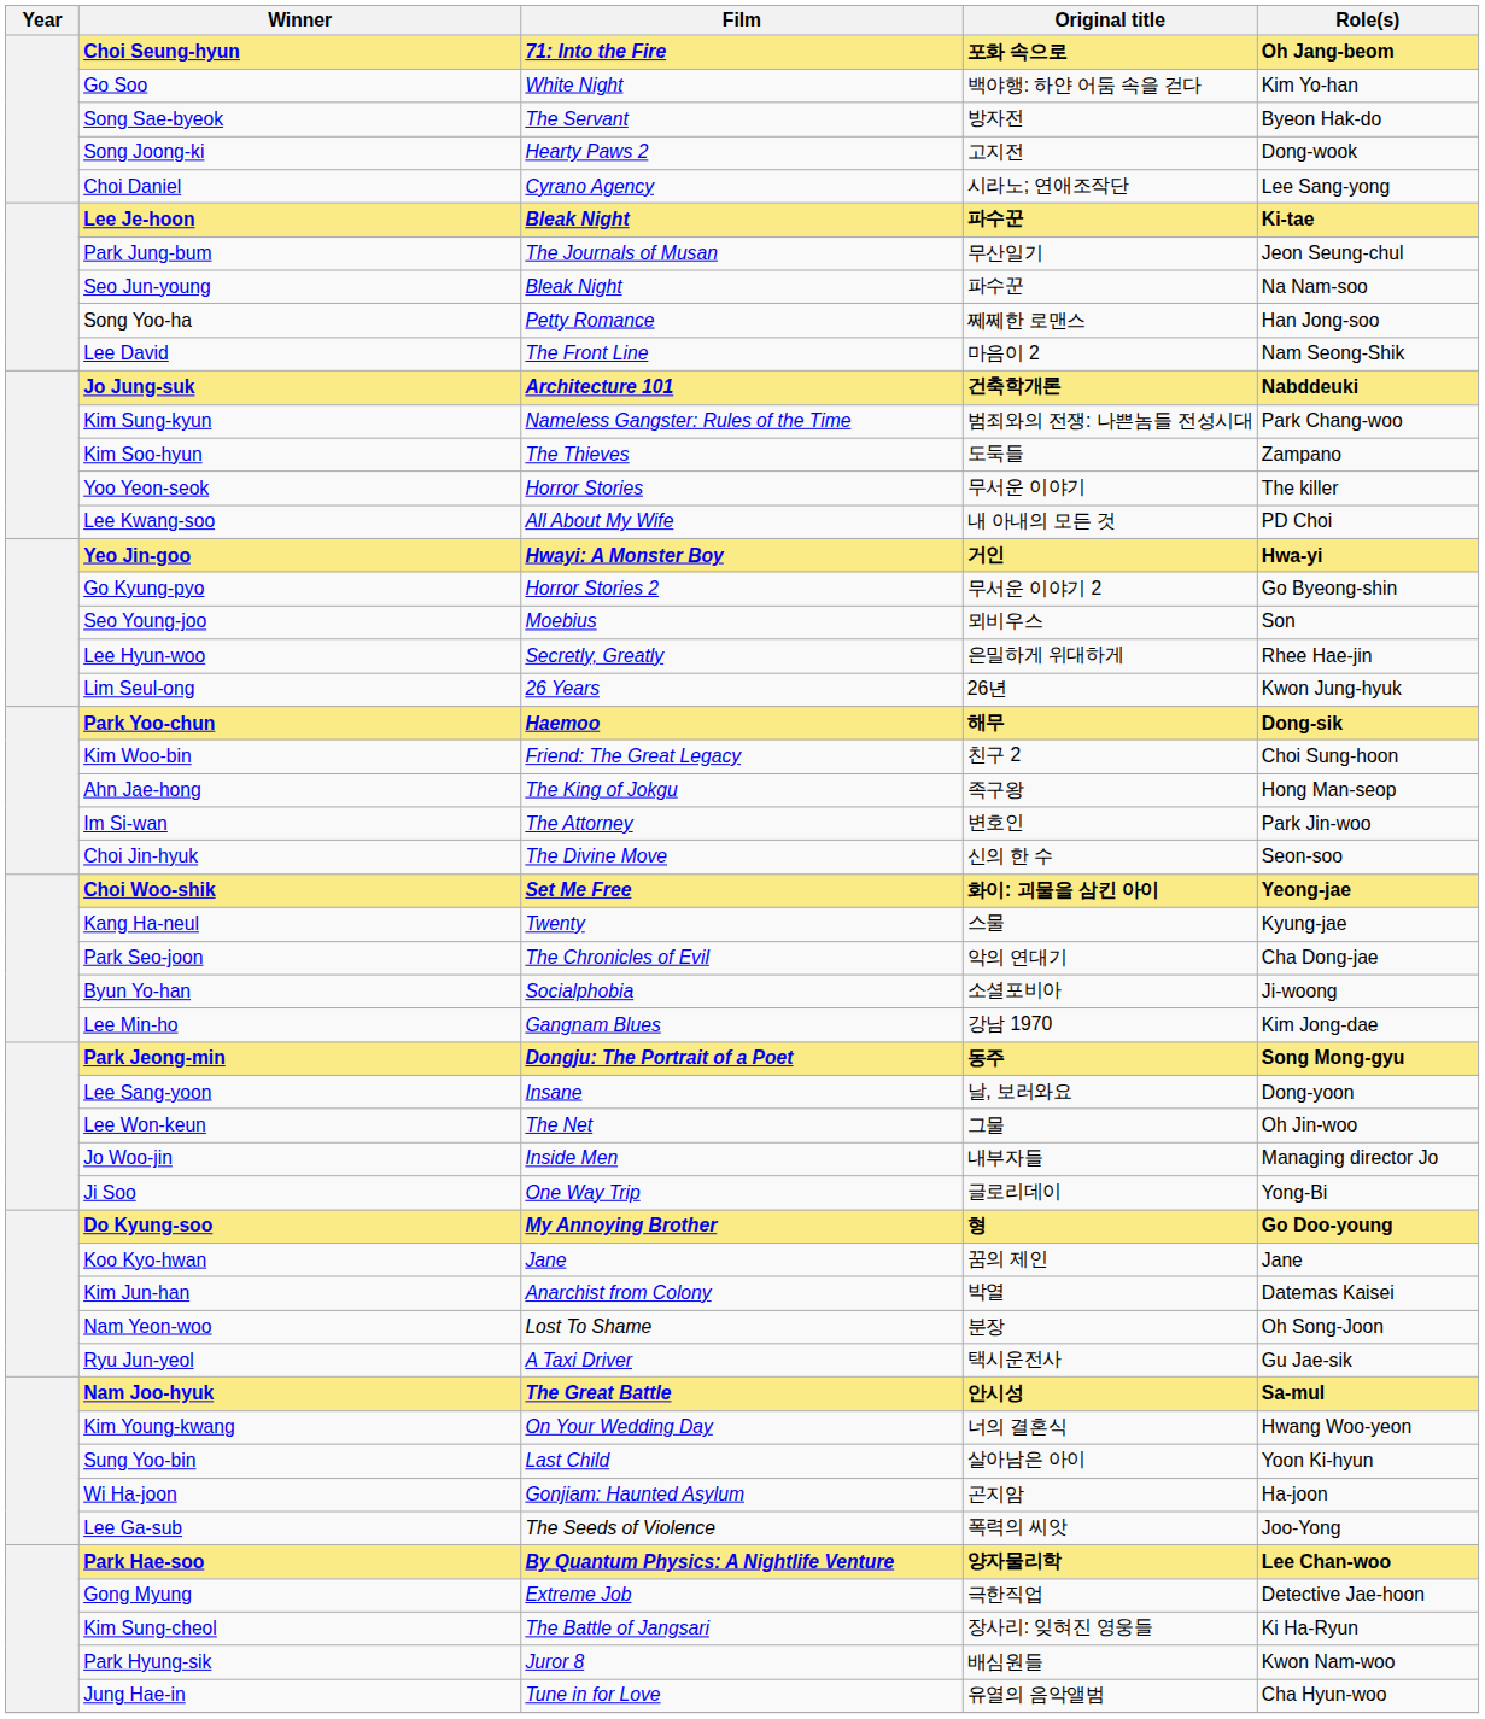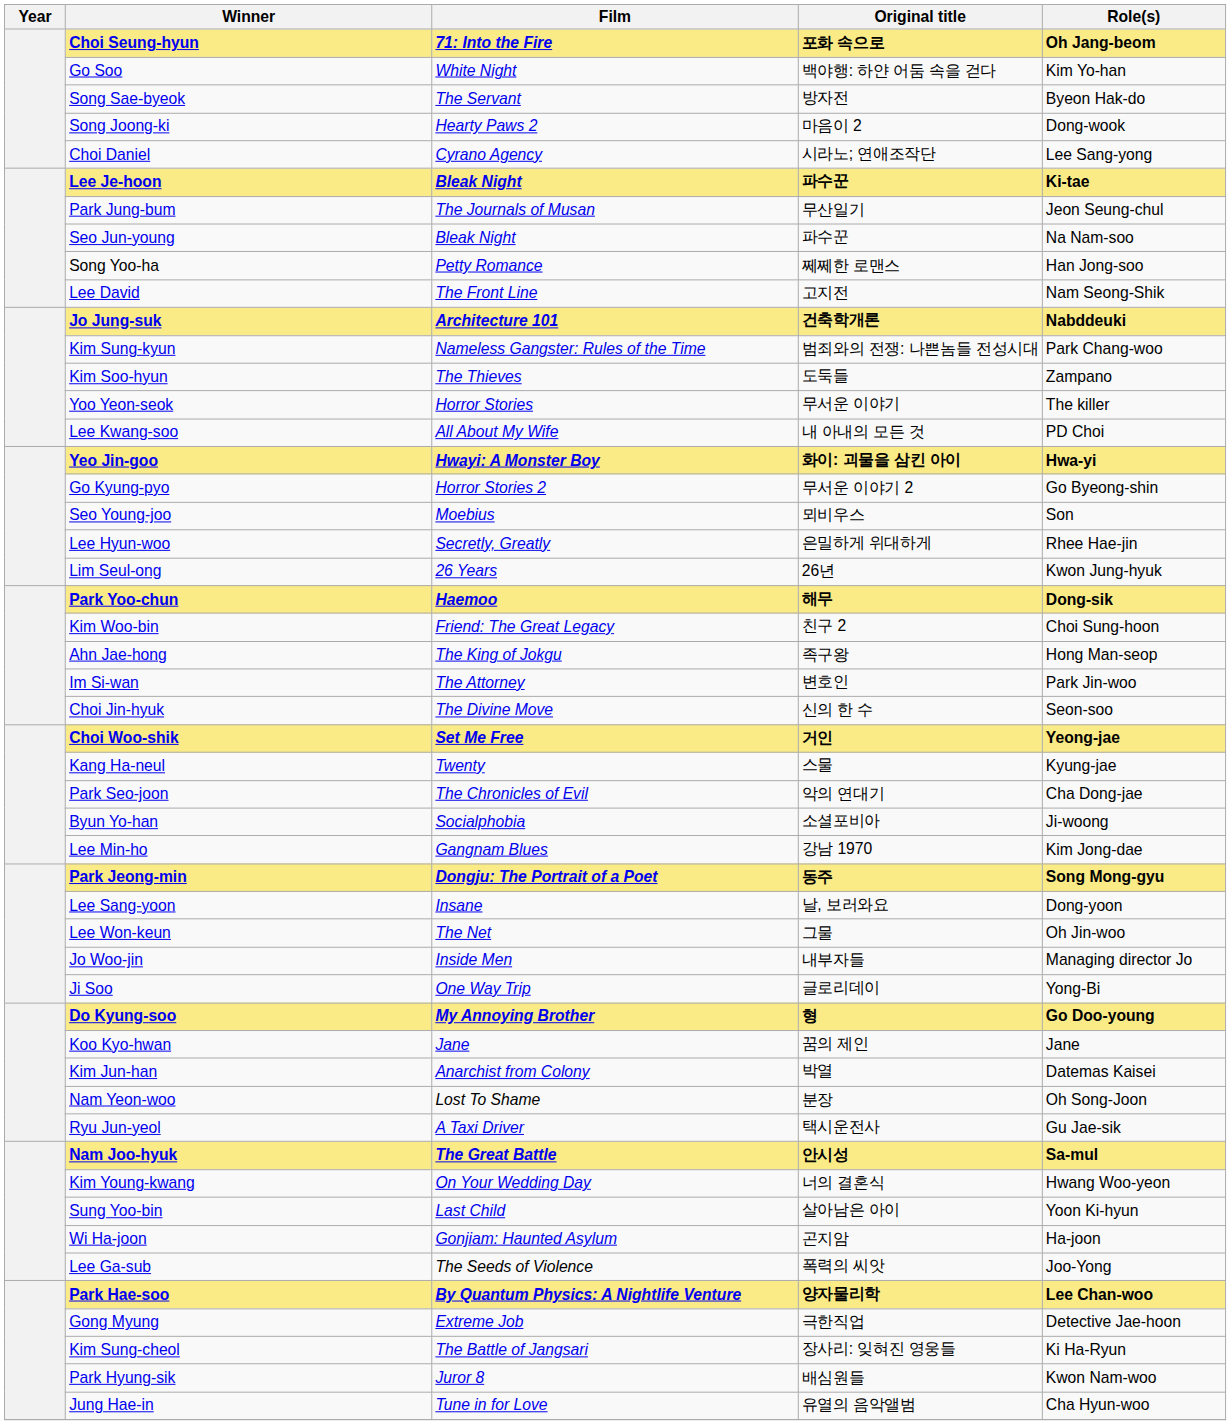Song Joong-ki | Original title: 고지전 -> 마음이 2
Lee David | Original title: 마음이 2 -> 고지전
Yeo Jin-goo | Original title: 거인 -> 화이: 괴물을 삼킨 아이
Choi Woo-shik | Original title: 화이: 괴물을 삼킨 아이 -> 거인
